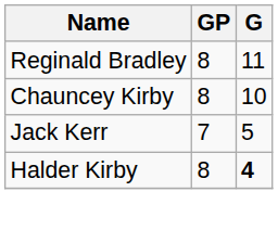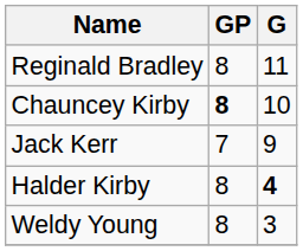Chauncey Kirby | GP: normal -> bold
Jack Kerr | G: 5 -> 9
+ row: Weldy Young | 8 | 3
